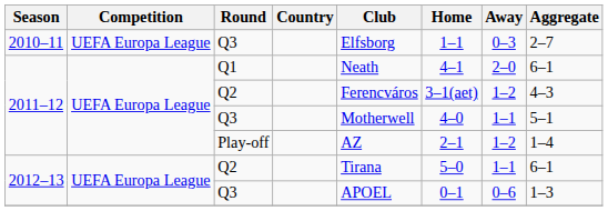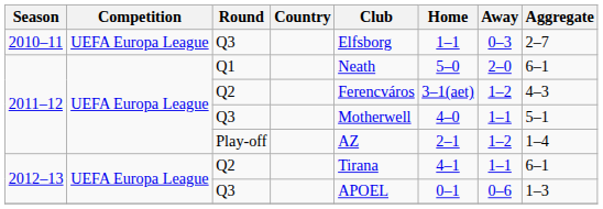Q1 | Home: 4–1 -> 5–0
2012–13 / Q2 | Home: 5–0 -> 4–1
